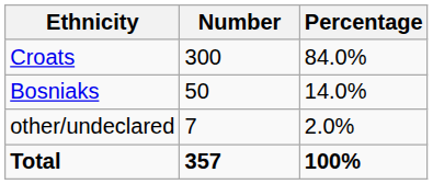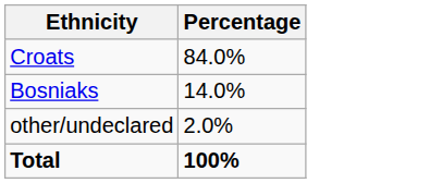- column: Number | 300 | 50 | 7 | 357
